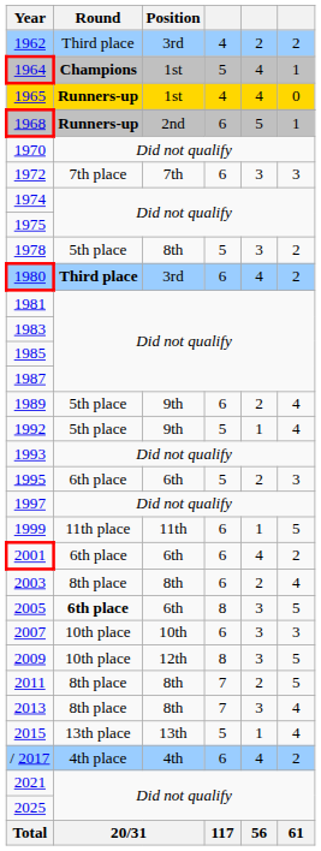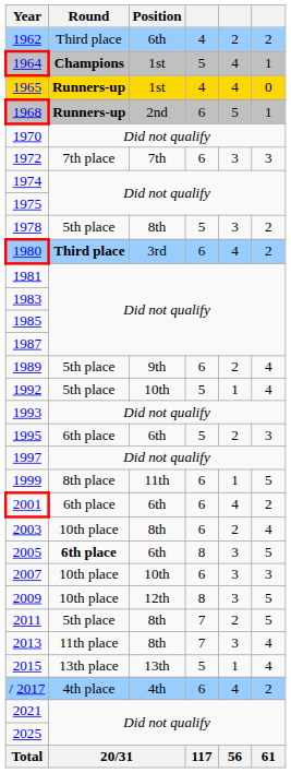1962 | Position: 3rd -> 6th
1992 | Position: 9th -> 10th
1999 | Round: 11th place -> 8th place
2003 | Round: 8th place -> 10th place
2011 | Round: 8th place -> 5th place
2013 | Round: 8th place -> 11th place
